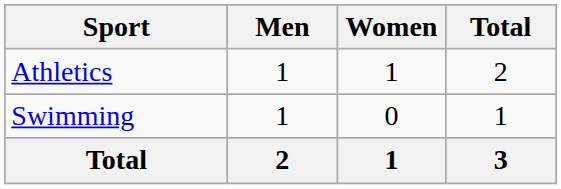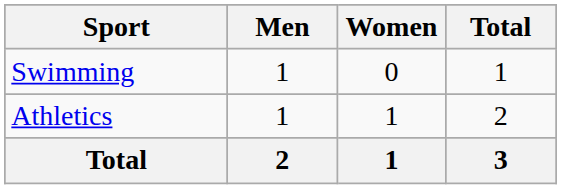rows swapped: Athletics <-> Swimming
